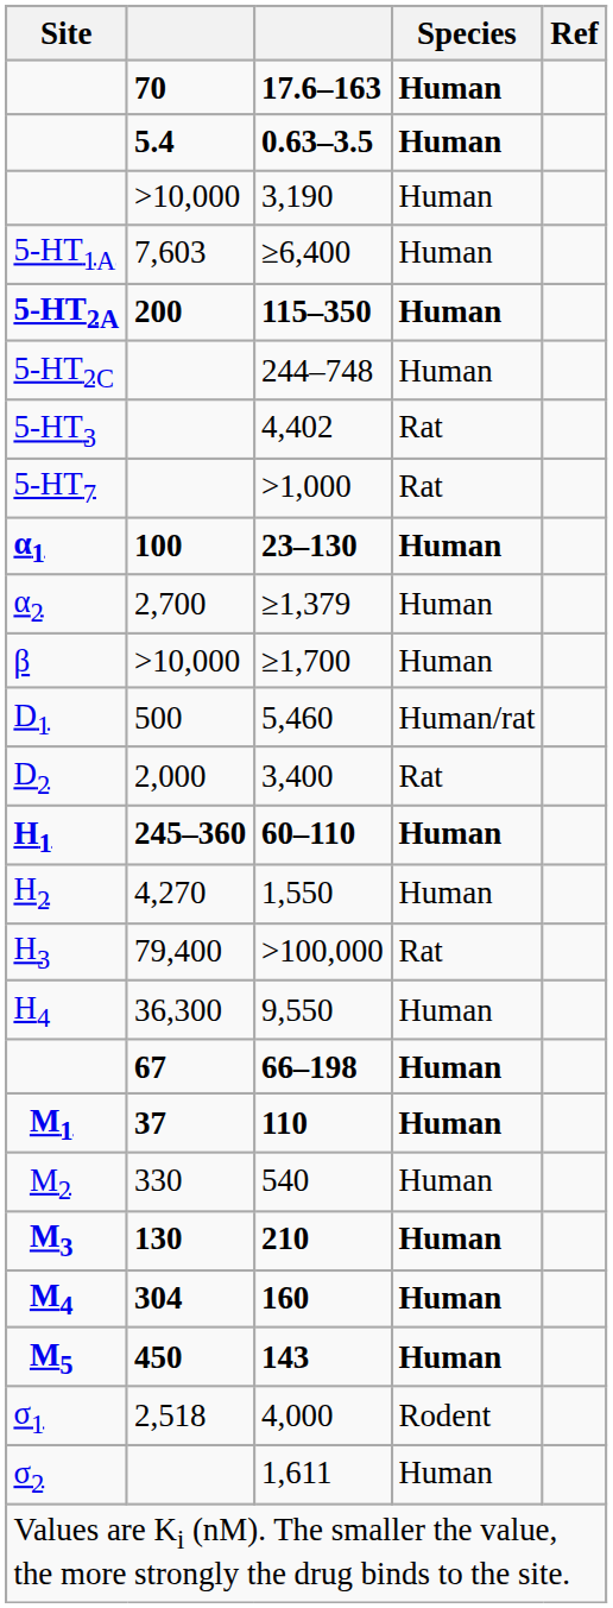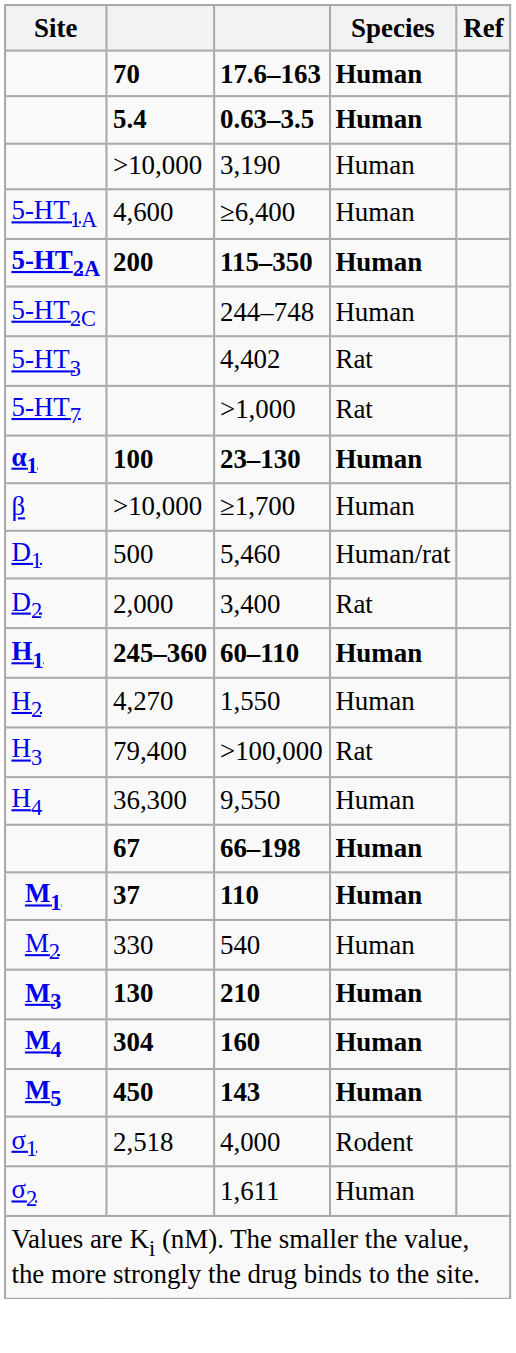≥6,400 | column 2: 7,603 -> 4,600
- row: α2 | 2,700 | ≥1,379 | Human
